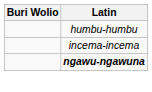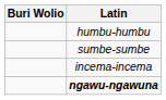+ row: sumbe-sumbe
